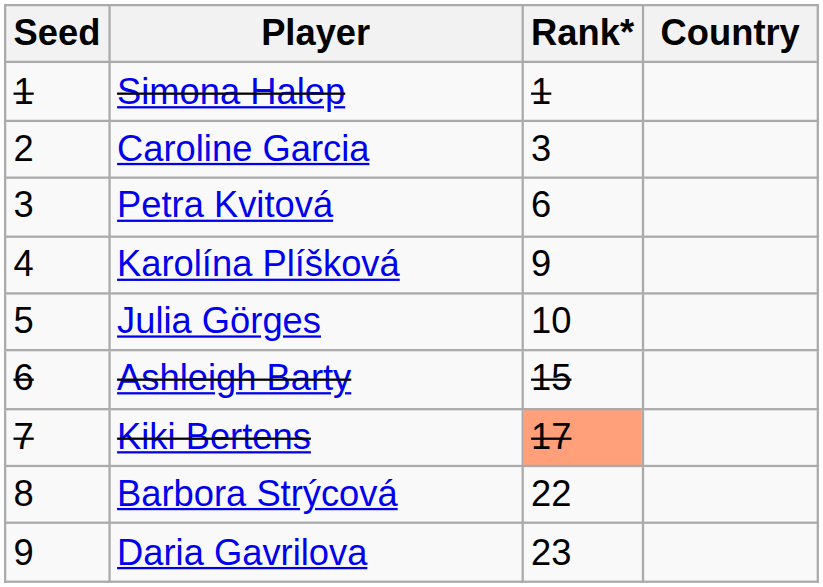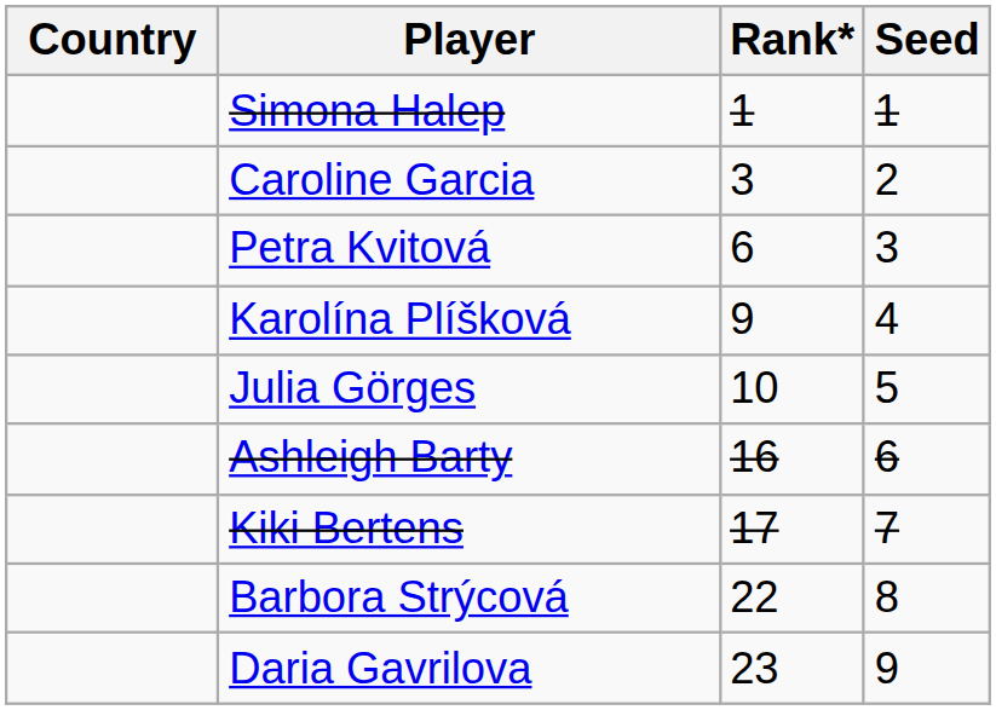columns swapped: Country <-> Seed
Ashleigh Barty | Rank*: 15 -> 16
Kiki Bertens | Rank*: lightsalmon background -> no background
